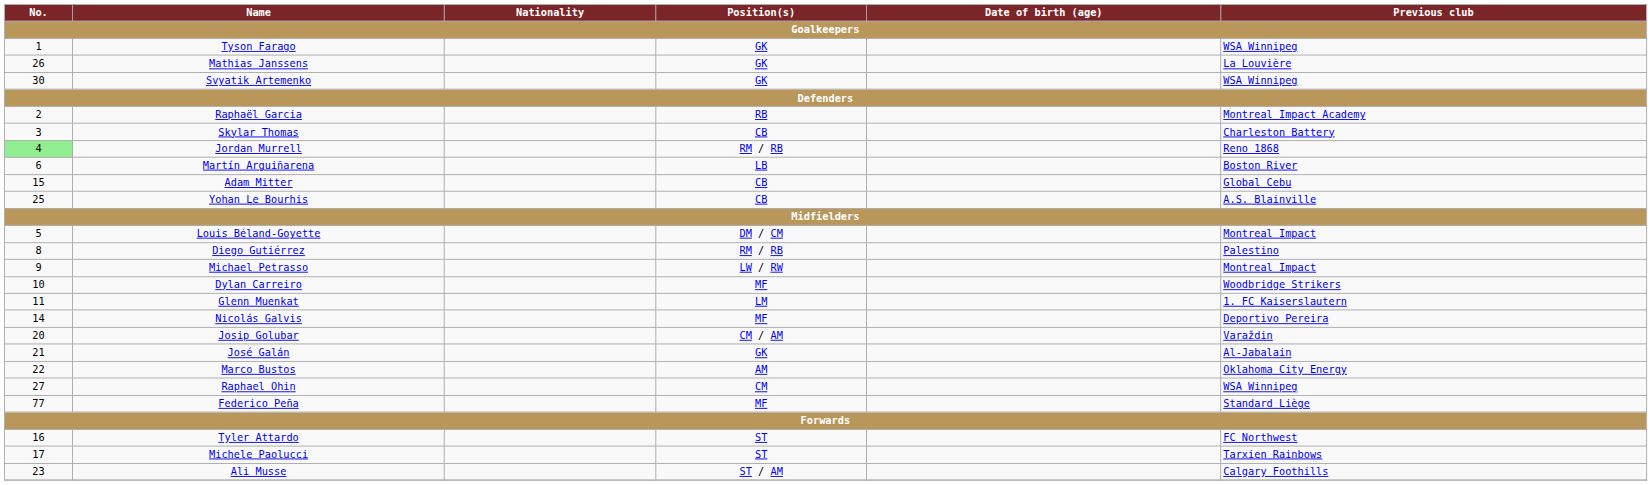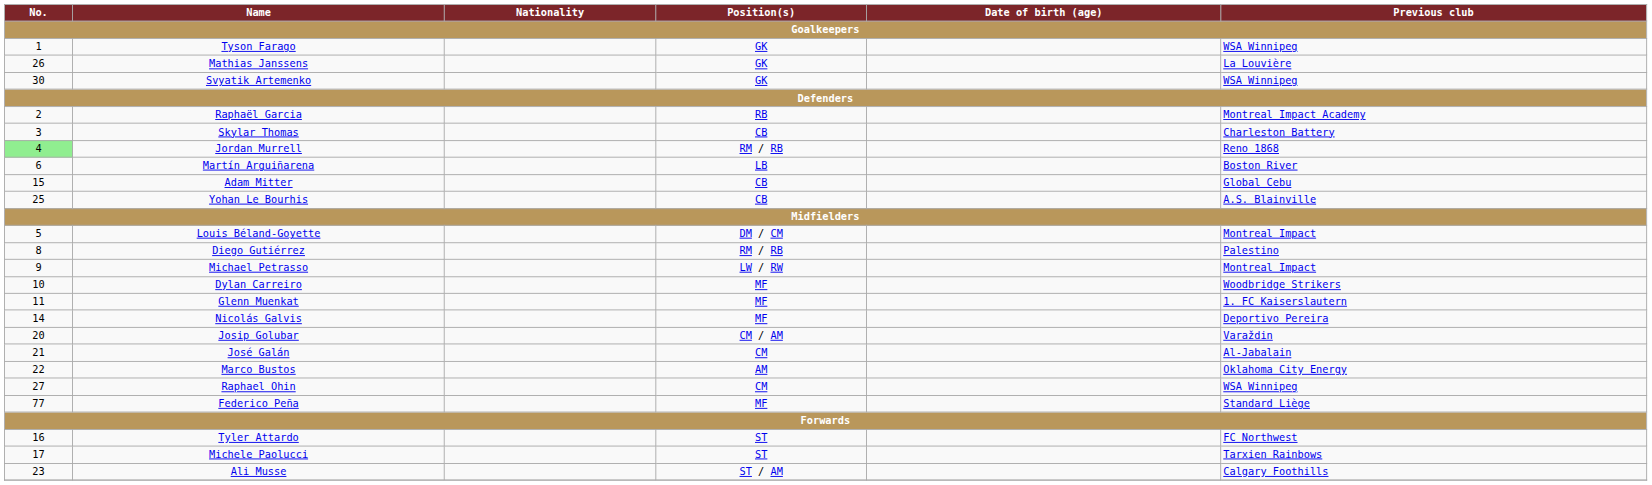Glenn Muenkat | Position(s): LM -> MF
José Galán | Position(s): GK -> CM
